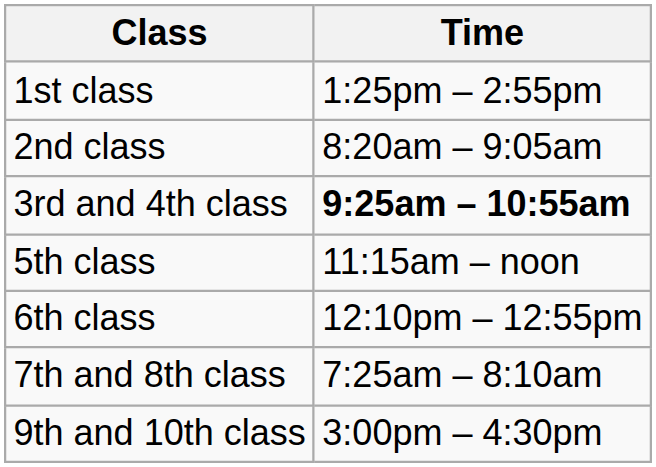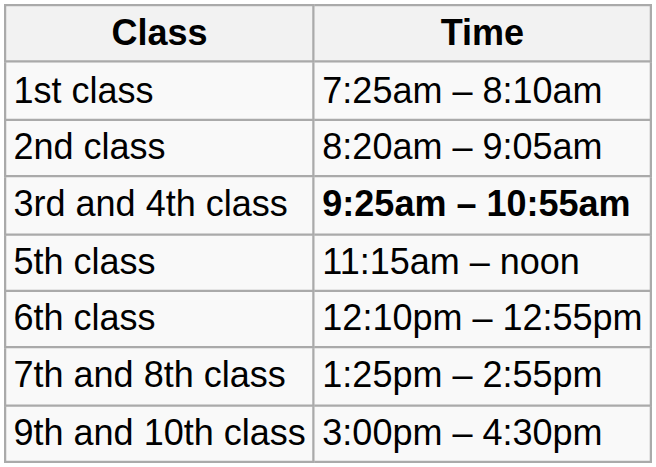1st class | Time: 1:25pm – 2:55pm -> 7:25am – 8:10am
7th and 8th class | Time: 7:25am – 8:10am -> 1:25pm – 2:55pm
